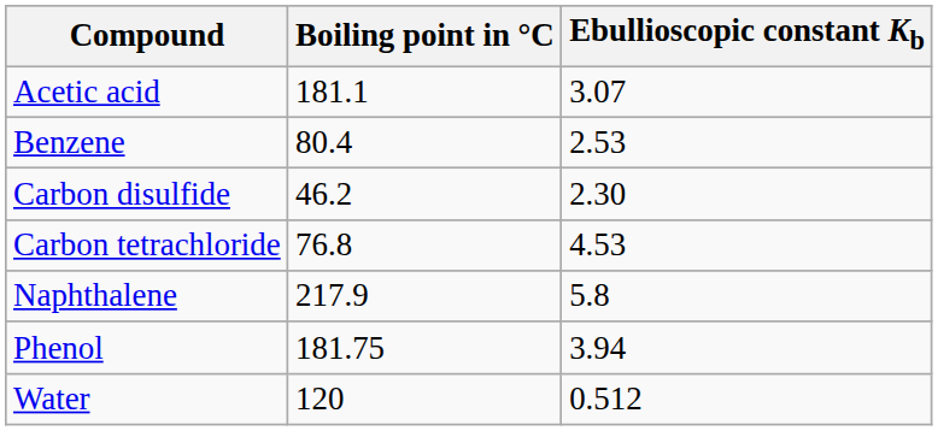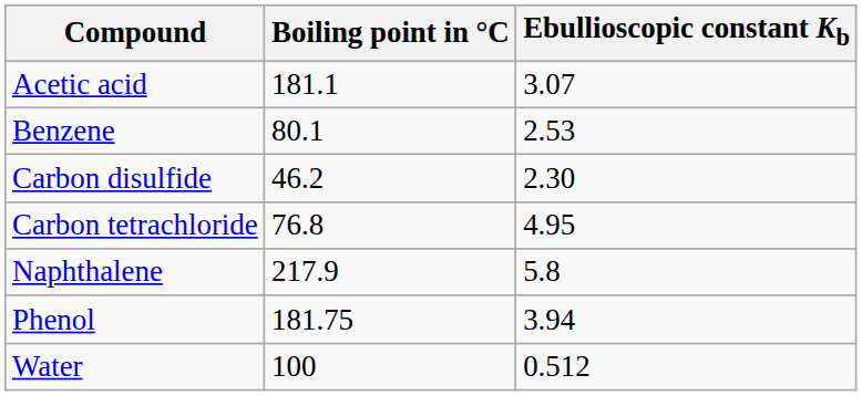Benzene | Boiling point in °C: 80.4 -> 80.1
Carbon tetrachloride | Ebullioscopic constant Kb: 4.53 -> 4.95
Water | Boiling point in °C: 120 -> 100
